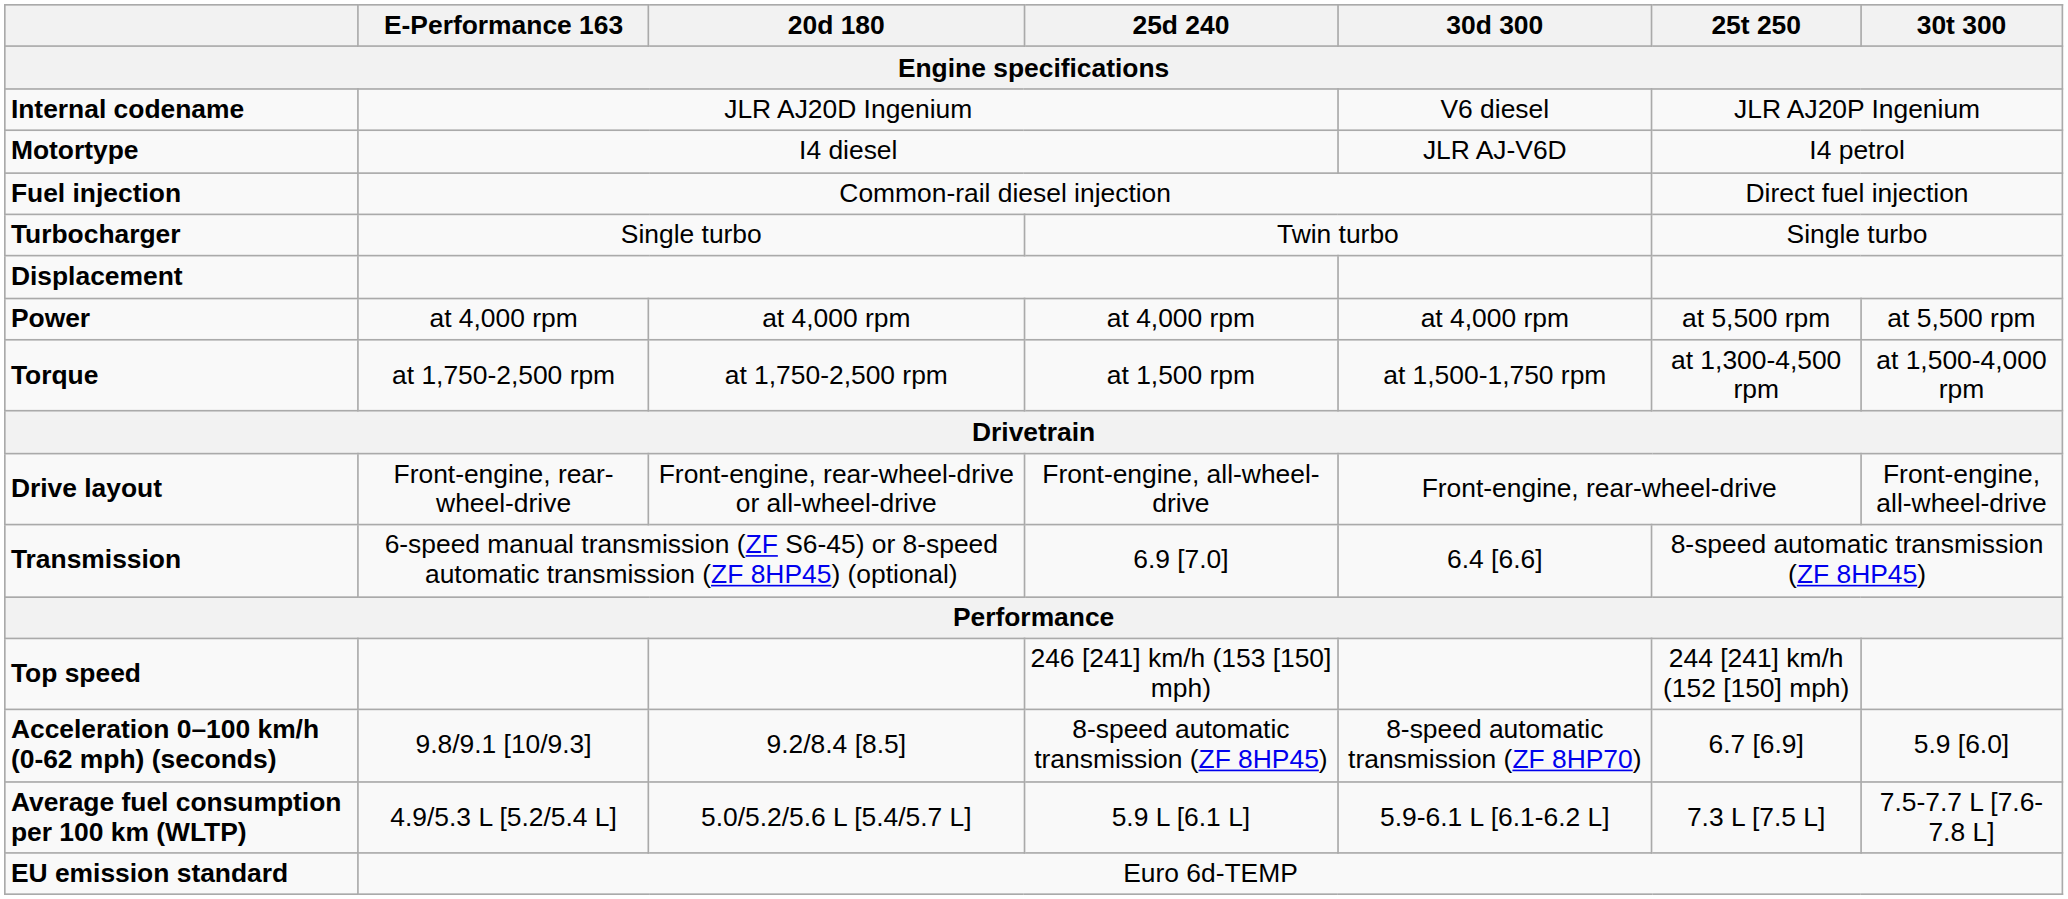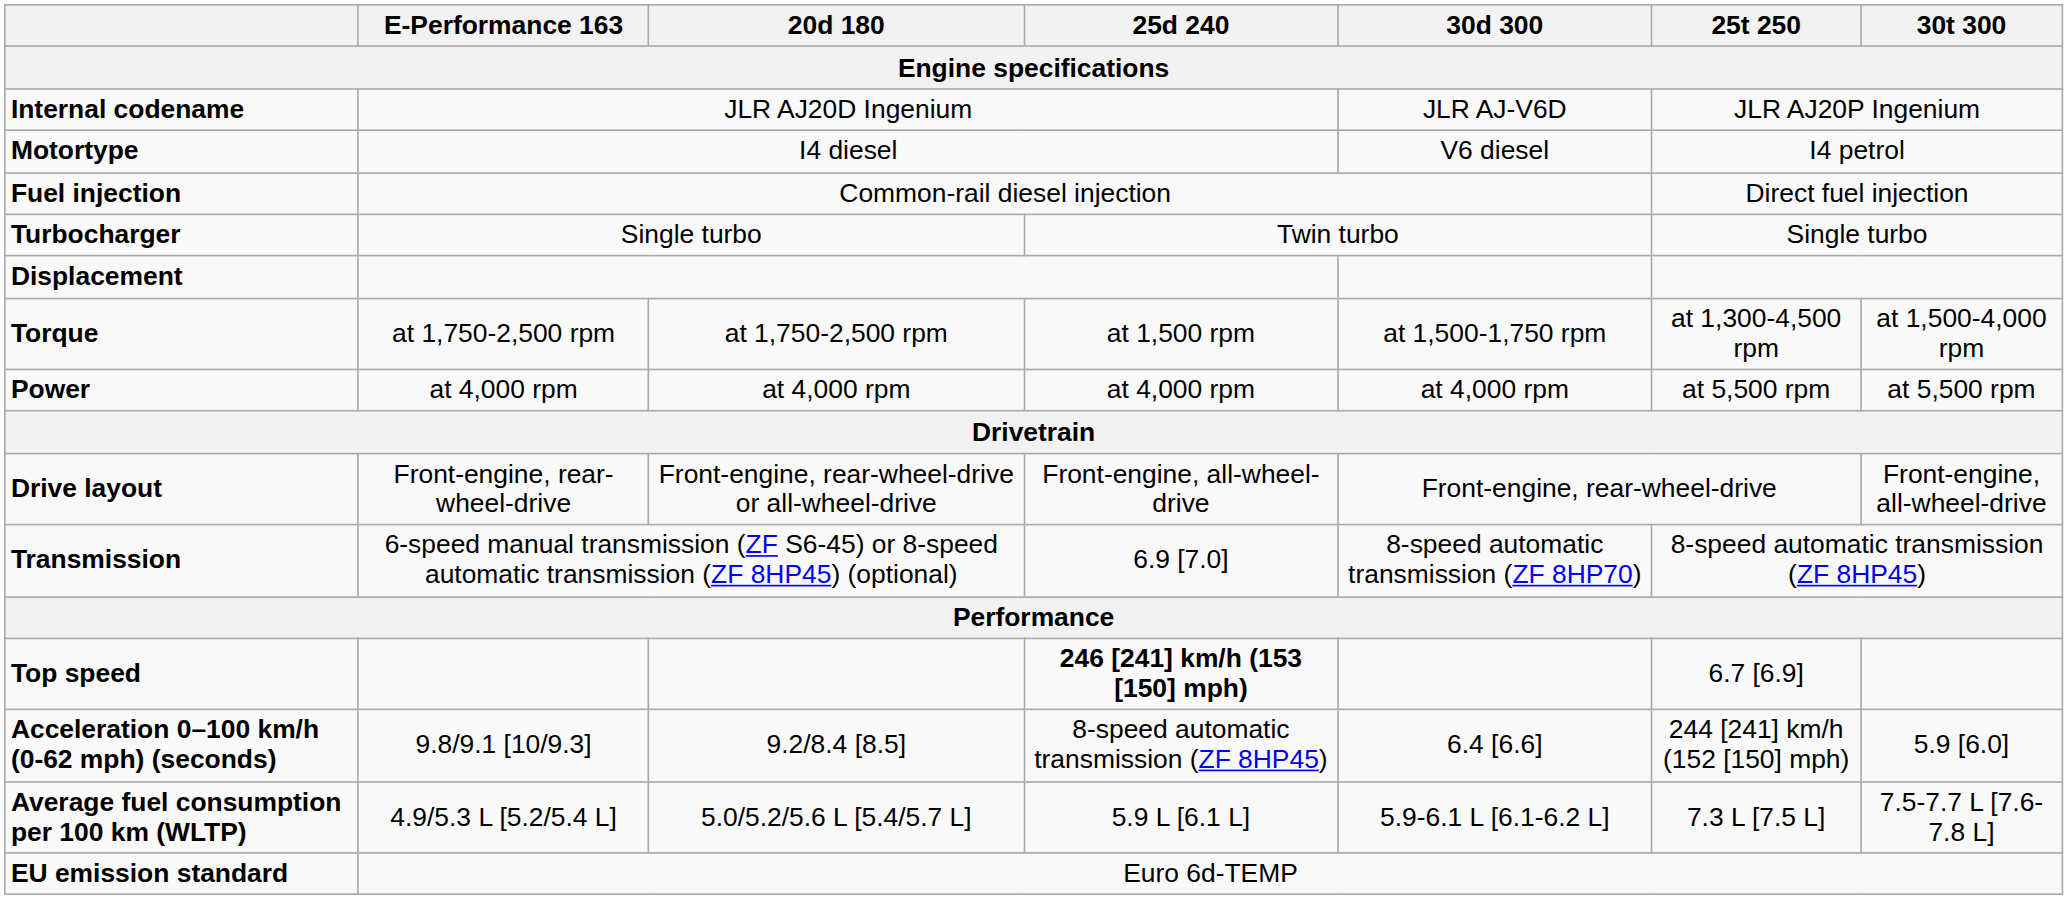Internal codename | 30d 300: V6 diesel -> JLR AJ-V6D
Motortype | 30d 300: JLR AJ-V6D -> V6 diesel
rows swapped: Power <-> Torque
Transmission | 30d 300: 6.4 [6.6] -> 8-speed automatic transmission (ZF 8HP70)
Top speed | 25d 240: normal -> bold
Top speed | 25t 250: 244 [241] km/h (152 [150] mph) -> 6.7 [6.9]
Acceleration 0–100 km/h (0-62 mph) (seconds) | 30d 300: 8-speed automatic transmission (ZF 8HP70) -> 6.4 [6.6]
Acceleration 0–100 km/h (0-62 mph) (seconds) | 25t 250: 6.7 [6.9] -> 244 [241] km/h (152 [150] mph)
